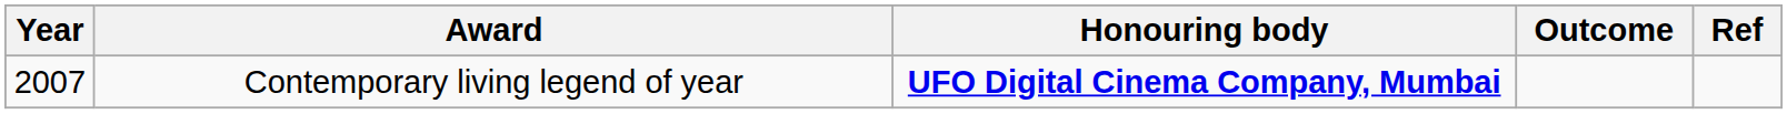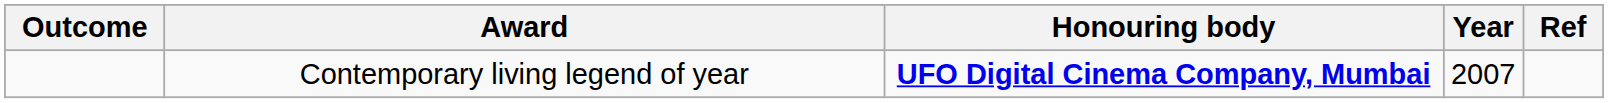columns swapped: Year <-> Outcome
